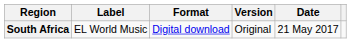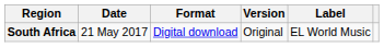columns swapped: Date <-> Label
